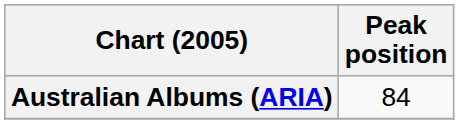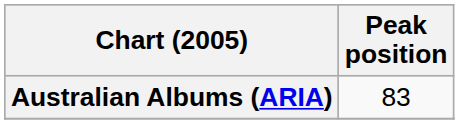Australian Albums (ARIA) | Peak position: 84 -> 83
